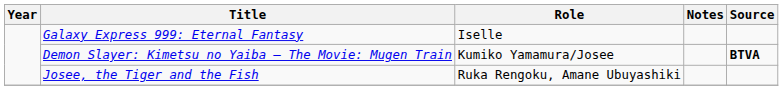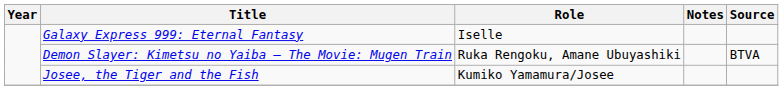Demon Slayer: Kimetsu no Yaiba – The Movie: Mugen Train | Role: Kumiko Yamamura/Josee -> Ruka Rengoku, Amane Ubuyashiki
Demon Slayer: Kimetsu no Yaiba – The Movie: Mugen Train | Source: bold -> normal
Josee, the Tiger and the Fish | Role: Ruka Rengoku, Amane Ubuyashiki -> Kumiko Yamamura/Josee
